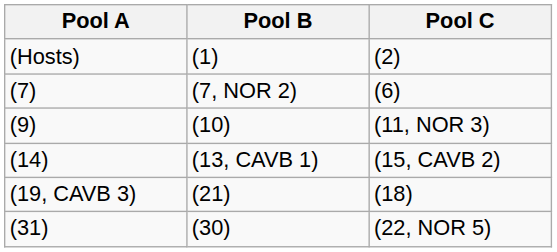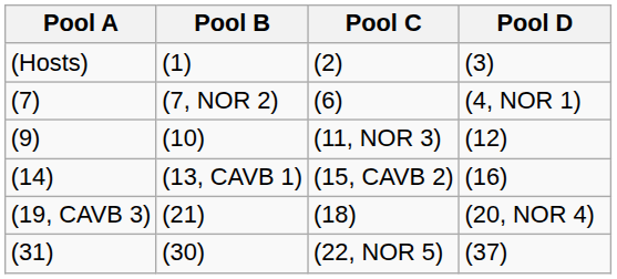+ column: Pool D | (3) | (4, NOR 1) | (12) | (16) | (20, NOR 4) | (37)
